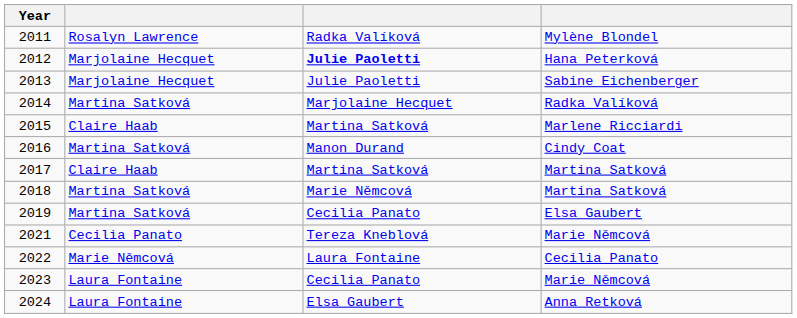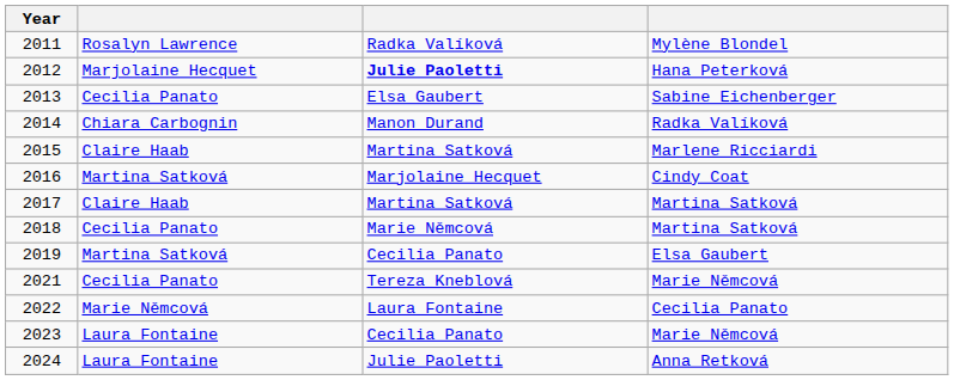2013 | column 2: Marjolaine Hecquet -> Cecilia Panato
2013 | column 3: Julie Paoletti -> Elsa Gaubert
2014 | column 2: Martina Satková -> Chiara Carbognin
2014 | column 3: Marjolaine Hecquet -> Manon Durand
2016 | column 3: Manon Durand -> Marjolaine Hecquet
2018 | column 2: Martina Satková -> Cecilia Panato
2024 | column 3: Elsa Gaubert -> Julie Paoletti
